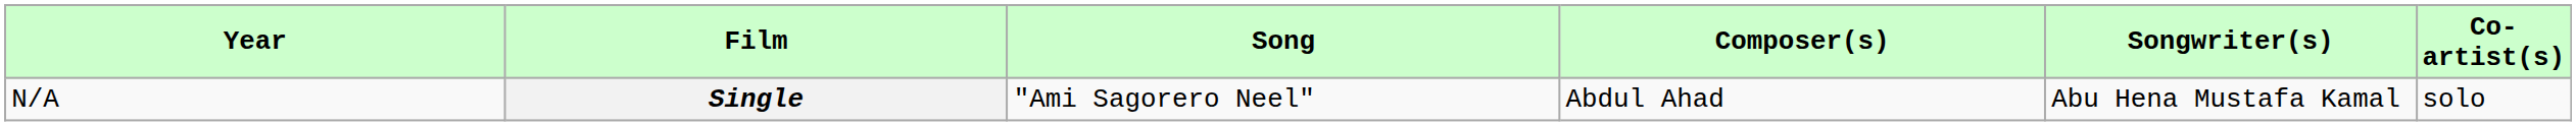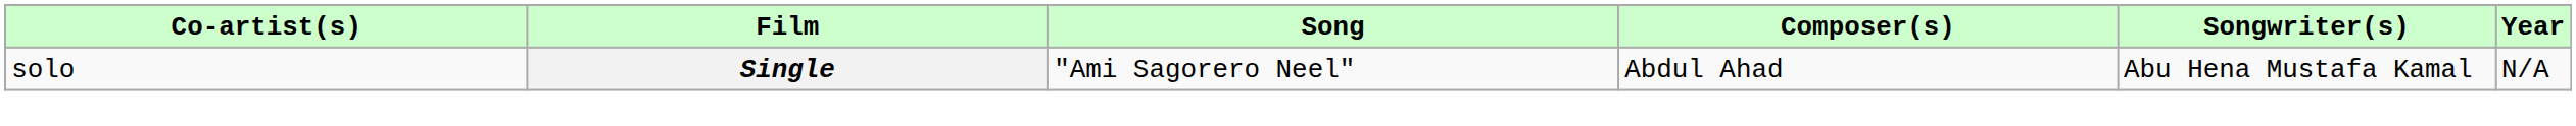columns swapped: Year <-> Co-artist(s)
